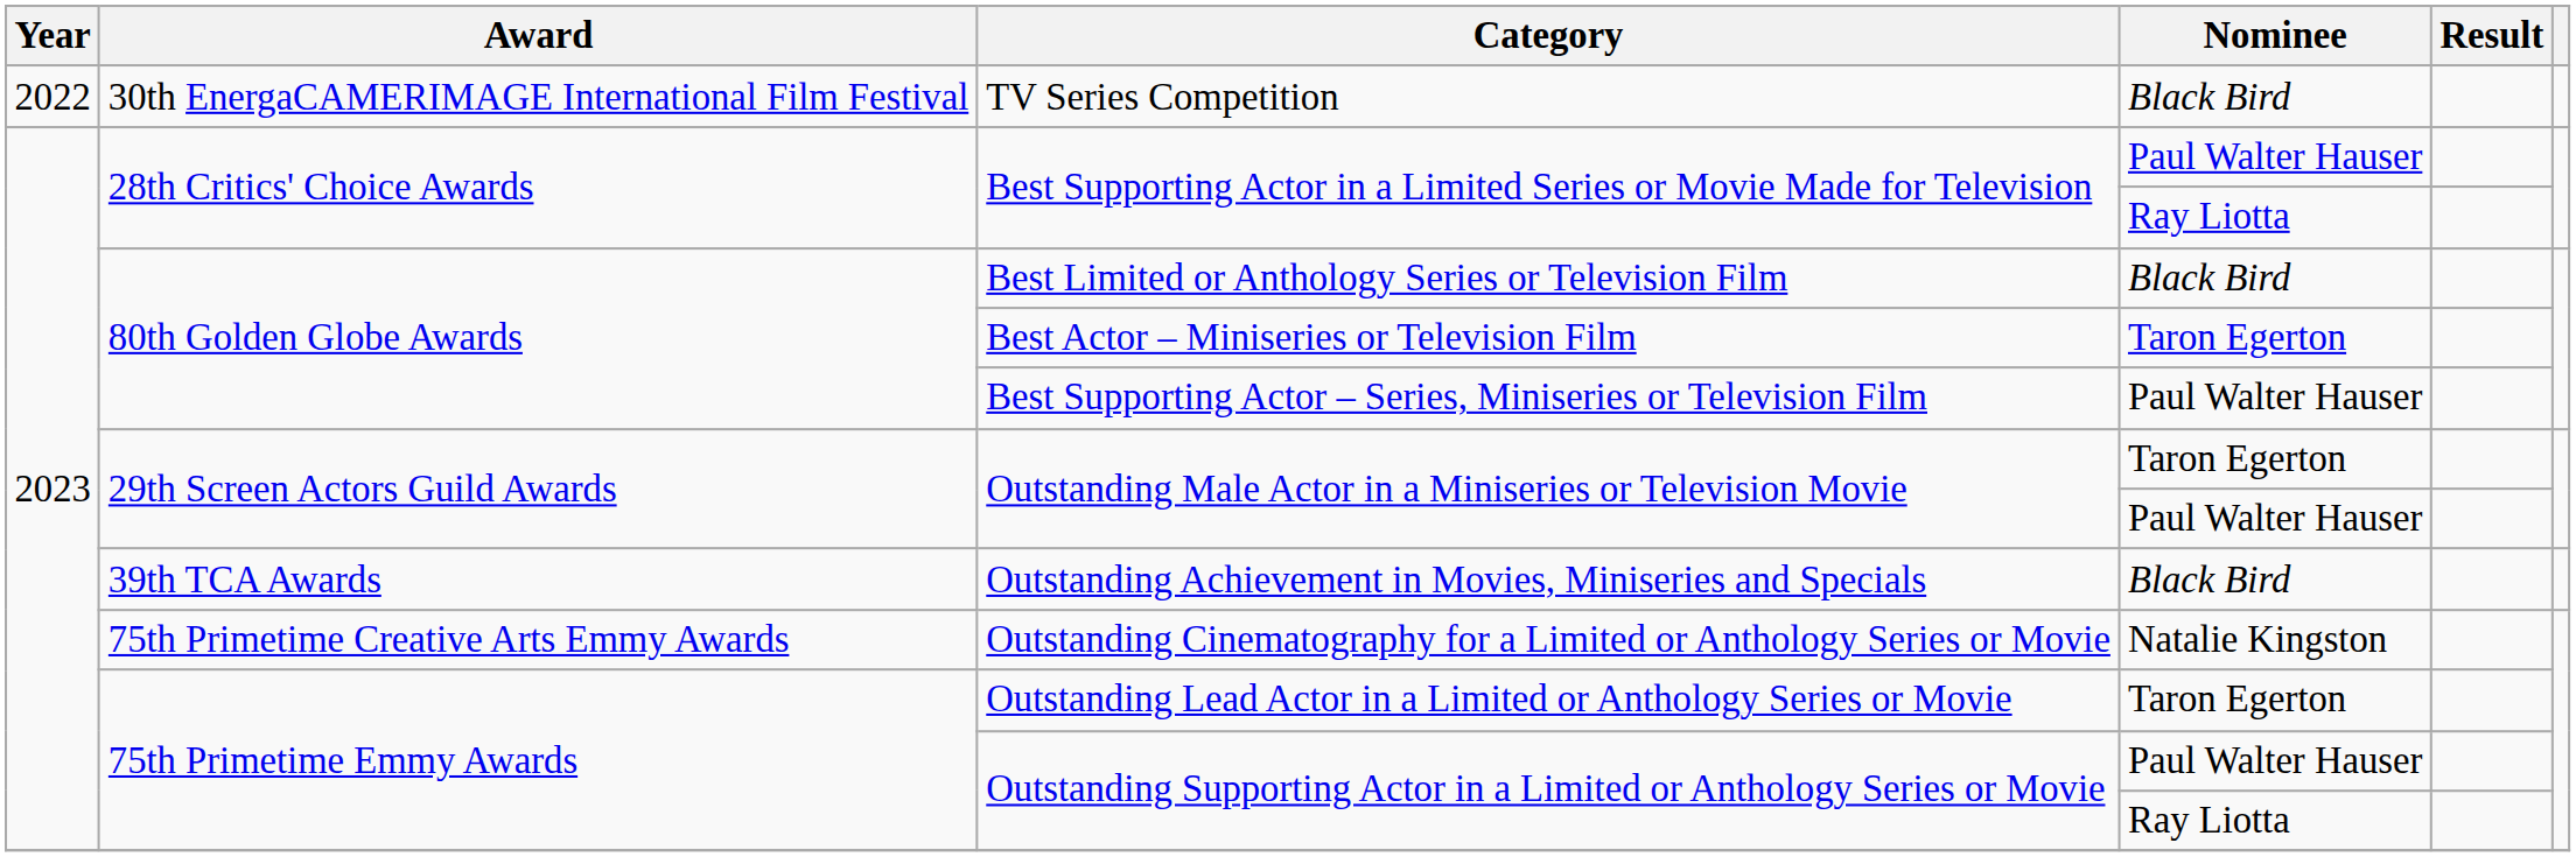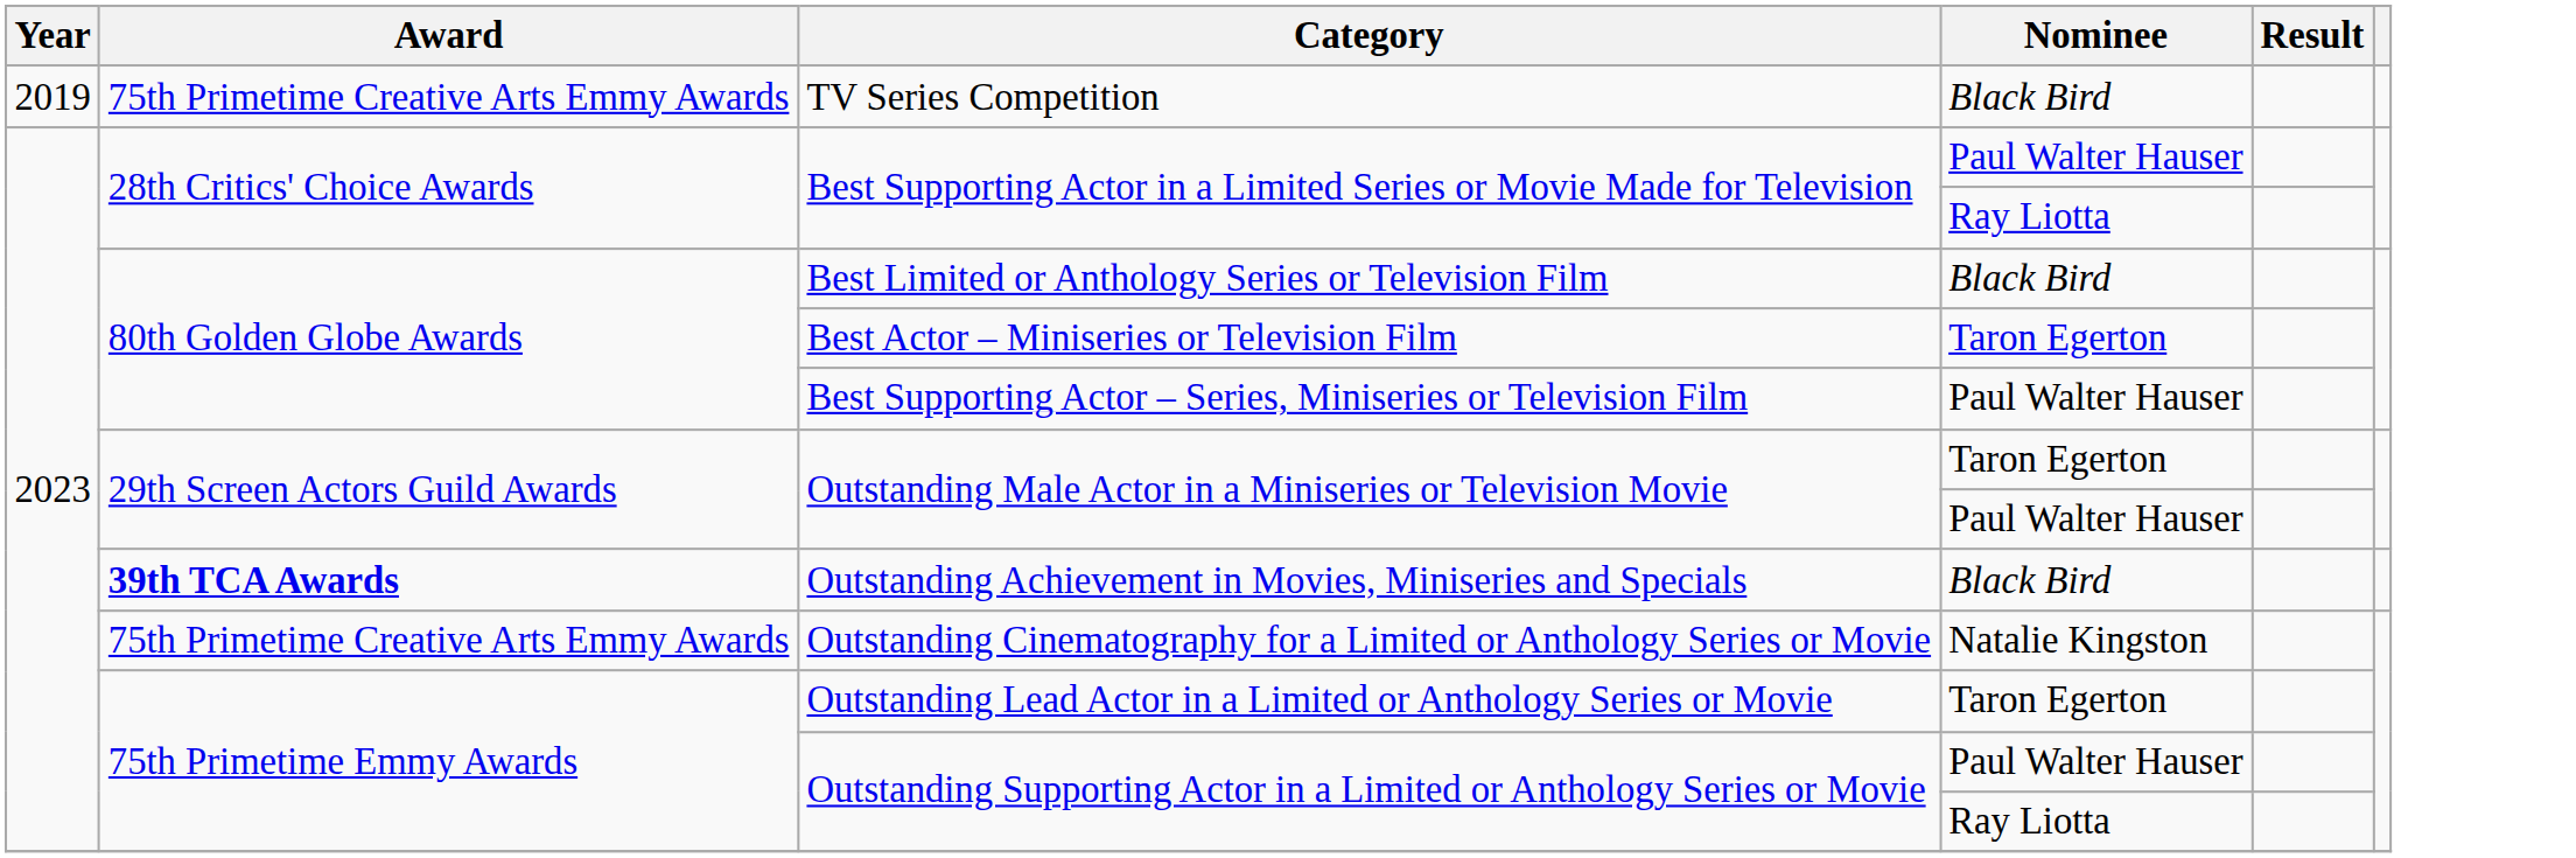TV Series Competition | Year: 2022 -> 2019
TV Series Competition | Award: 30th EnergaCAMERIMAGE International Film Festival -> 75th Primetime Creative Arts Emmy Awards
Outstanding Achievement in Movies, Miniseries and Specials | Award: normal -> bold
